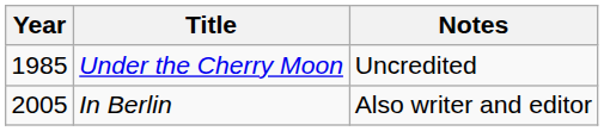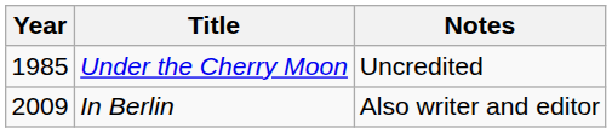In Berlin | Year: 2005 -> 2009
